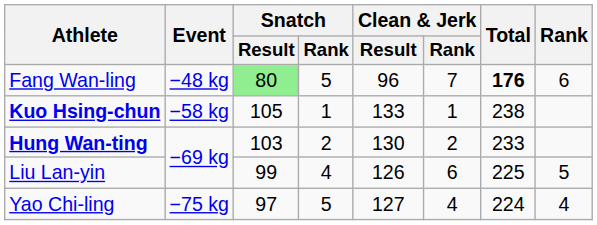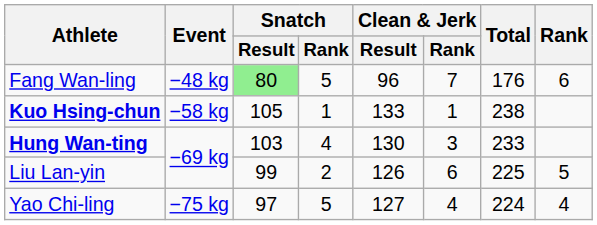Fang Wan-ling | Total: bold -> normal
Hung Wan-ting | Snatch / Rank: 2 -> 4
Hung Wan-ting | Clean & Jerk / Rank: 2 -> 3
Liu Lan-yin | Snatch / Rank: 4 -> 2
